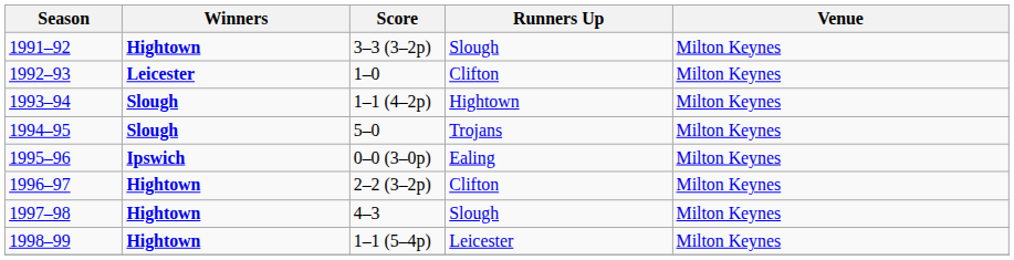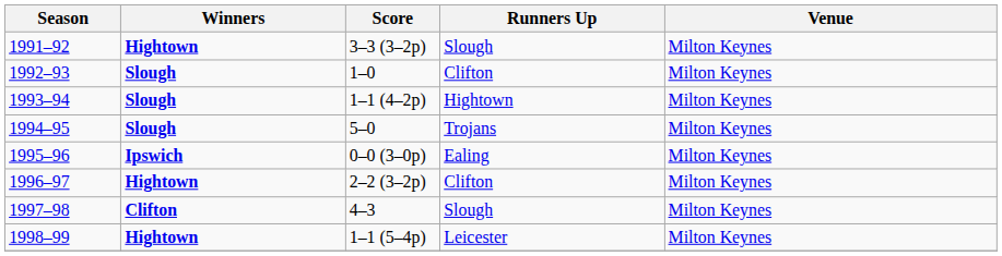1992–93 | Winners: Leicester -> Slough
1997–98 | Winners: Hightown -> Clifton
